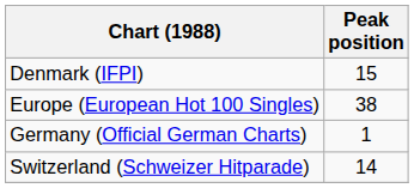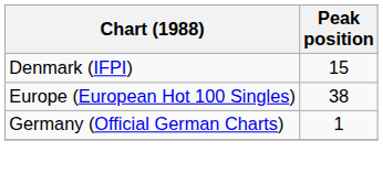- row: Switzerland (Schweizer Hitparade) | 14
